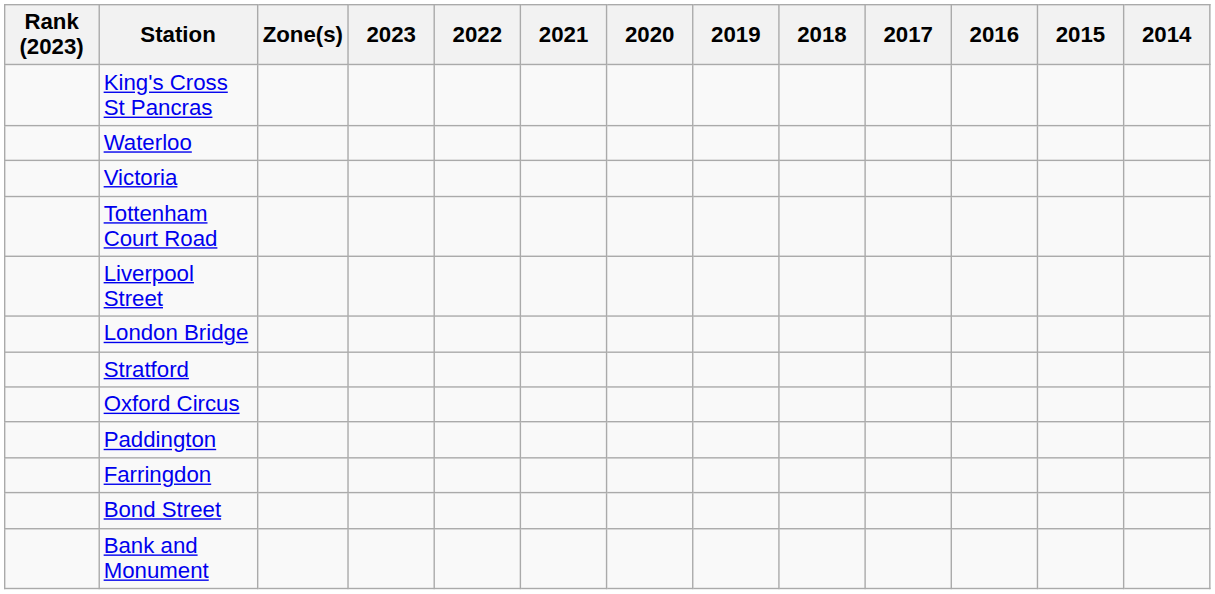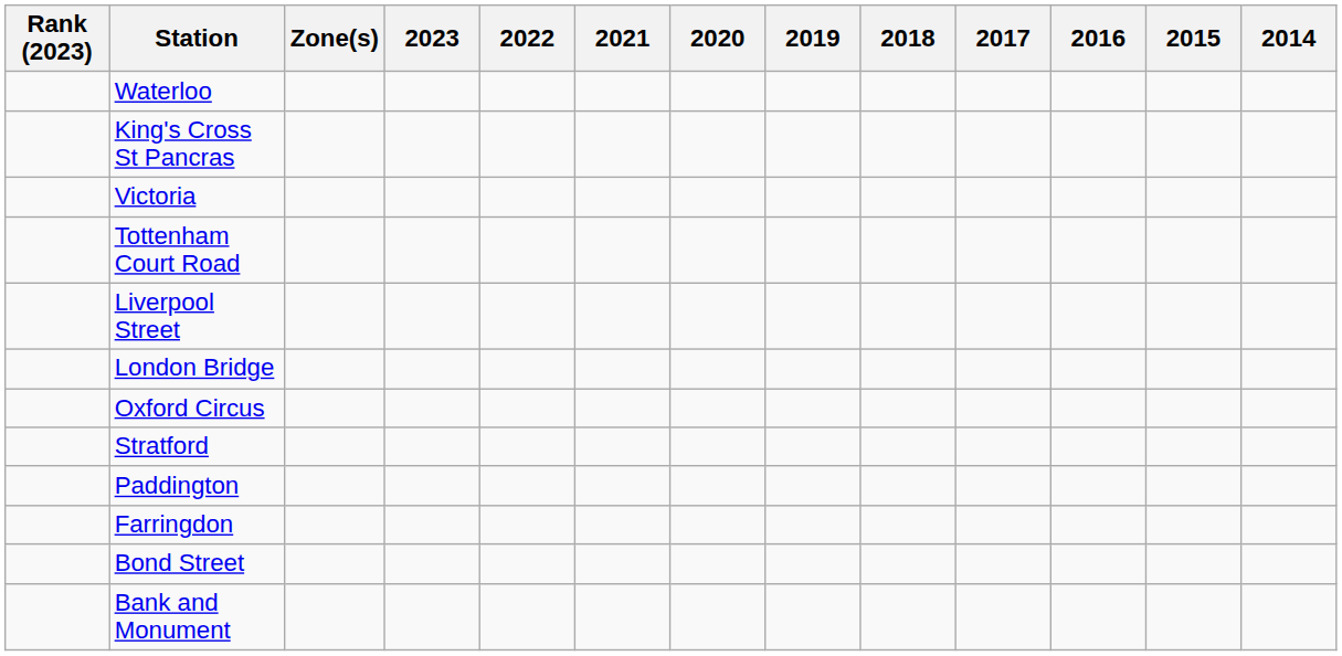rows swapped: King's Cross St Pancras <-> Waterloo
rows swapped: Stratford <-> Oxford Circus
